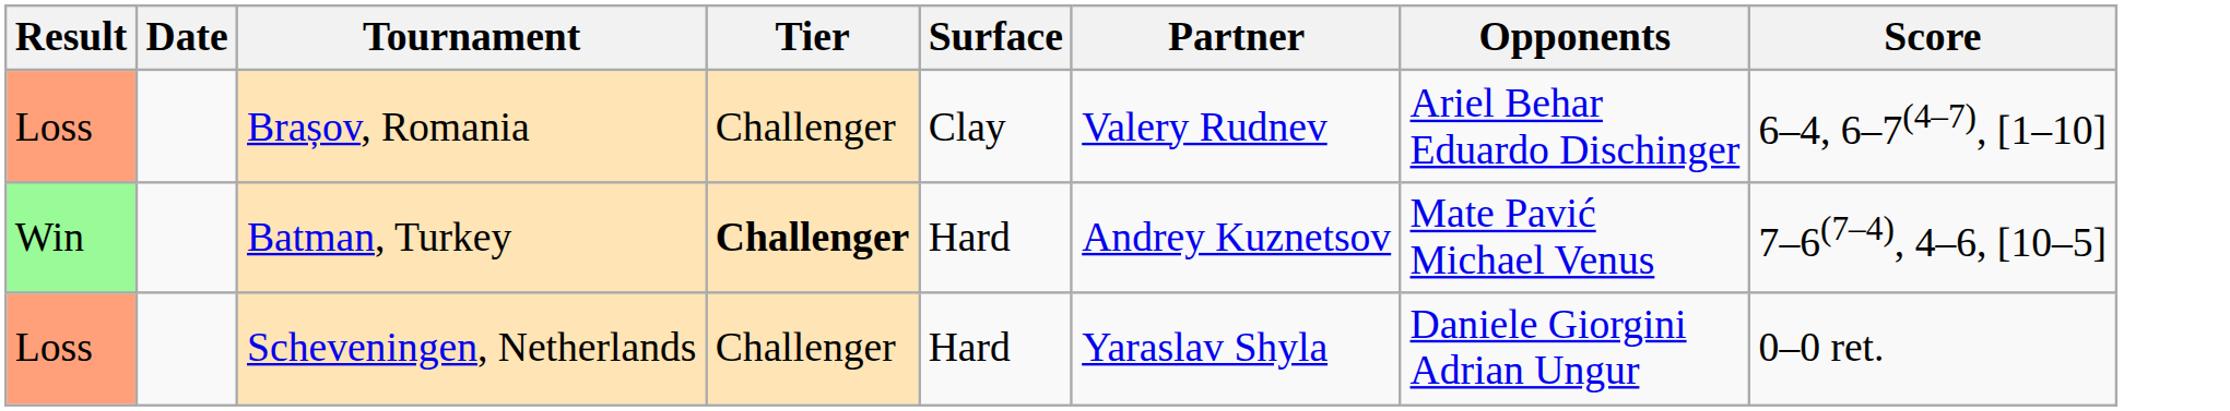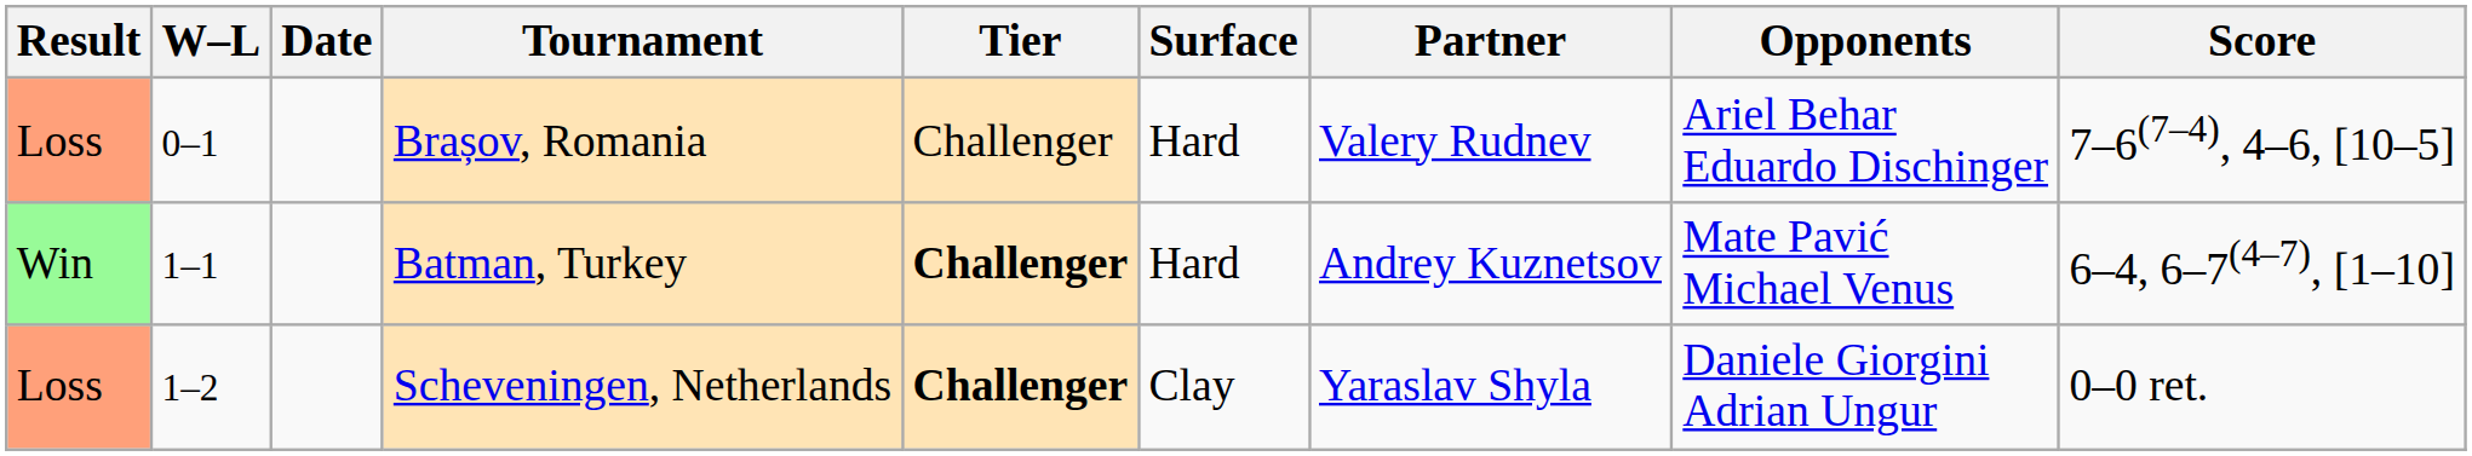+ column: W–L | 0–1 | 1–1 | 1–2
Brașov, Romania | Surface: Clay -> Hard
Brașov, Romania | Score: 6–4, 6–7(4–7), [1–10] -> 7–6(7–4), 4–6, [10–5]
Batman, Turkey | Score: 7–6(7–4), 4–6, [10–5] -> 6–4, 6–7(4–7), [1–10]
Scheveningen, Netherlands | Tier: normal -> bold
Scheveningen, Netherlands | Surface: Hard -> Clay
